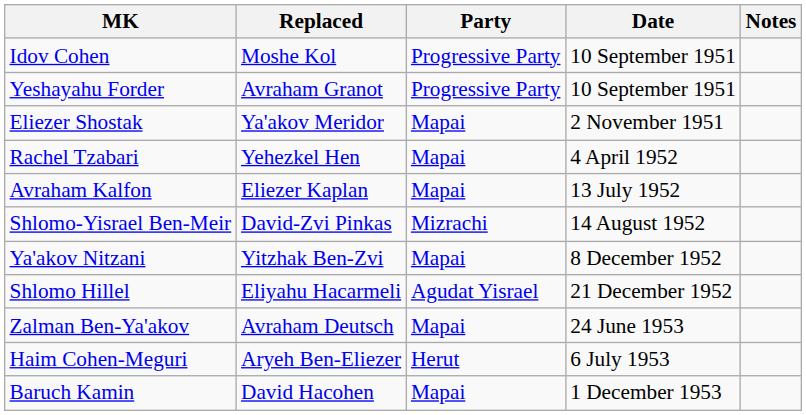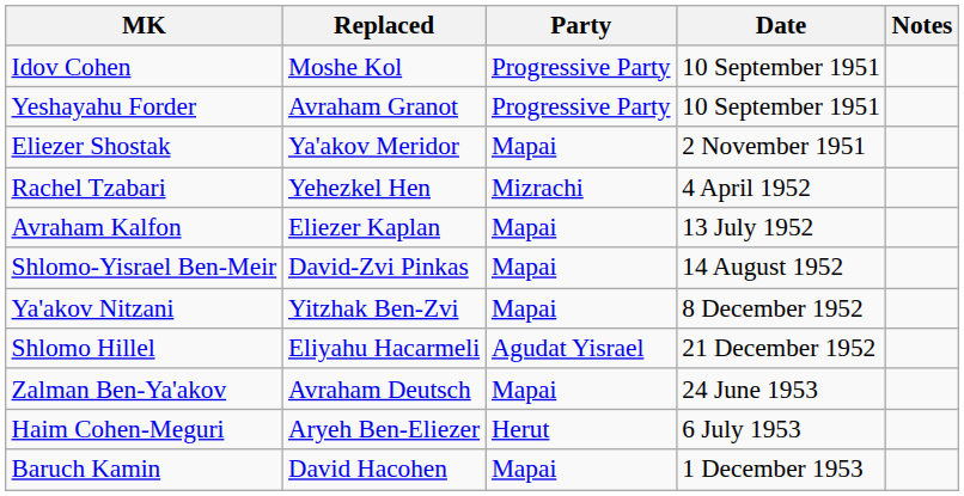Rachel Tzabari | Party: Mapai -> Mizrachi
Shlomo-Yisrael Ben-Meir | Party: Mizrachi -> Mapai
